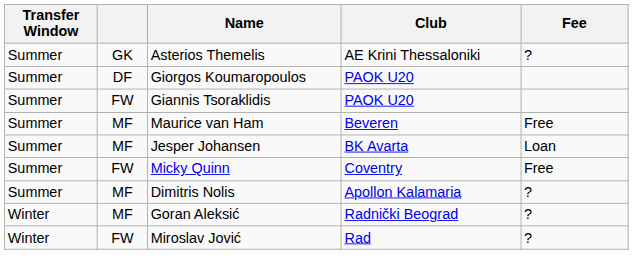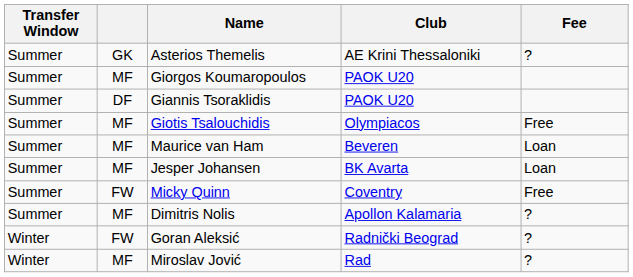Giorgos Koumaropoulos | column 2: DF -> MF
Giannis Tsoraklidis | column 2: FW -> DF
+ row: Summer | MF | Giotis Tsalouchidis | Olympiacos | Free
Maurice van Ham | Fee: Free -> Loan
Goran Aleksić | column 2: MF -> FW
Miroslav Jović | column 2: FW -> MF
